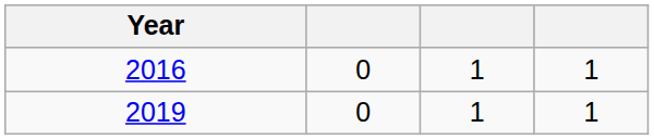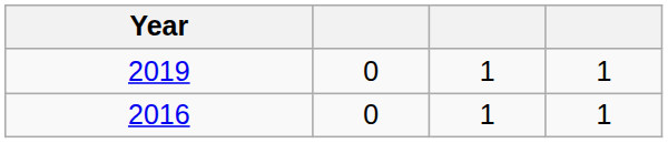rows swapped: 2016 <-> 2019
